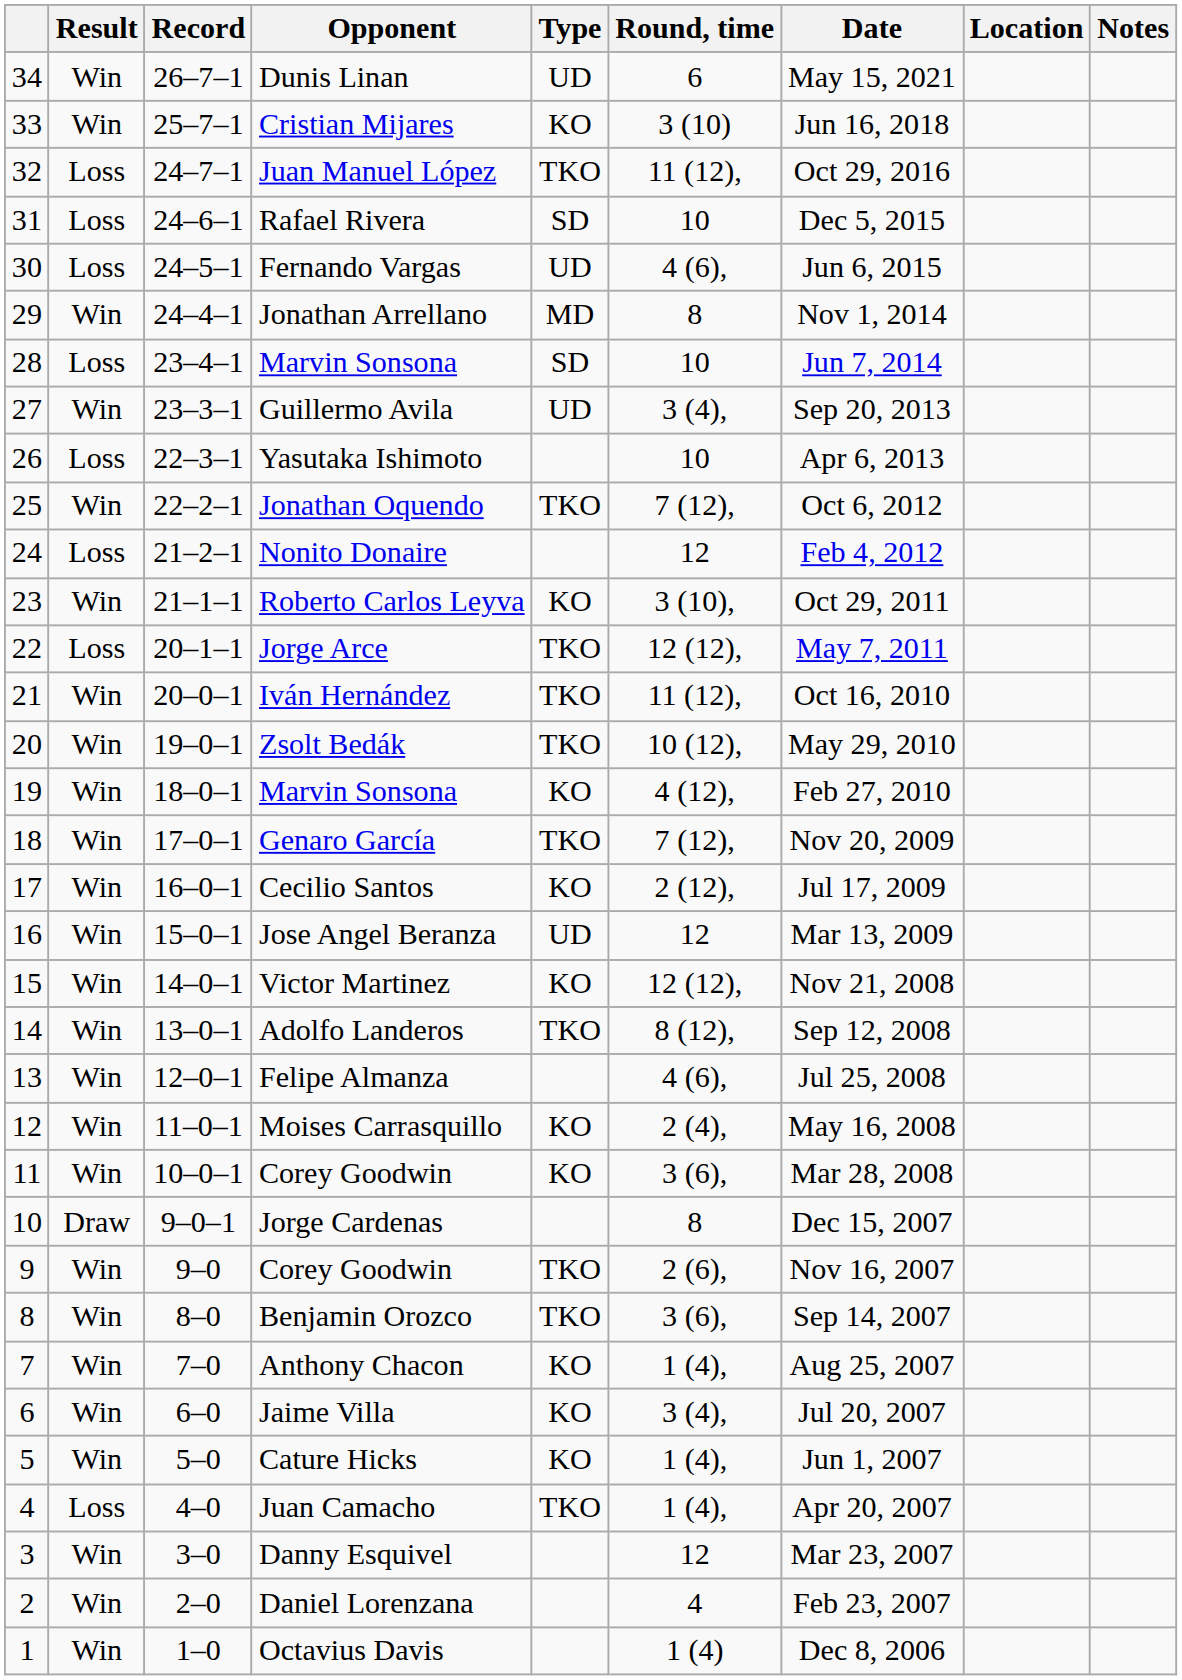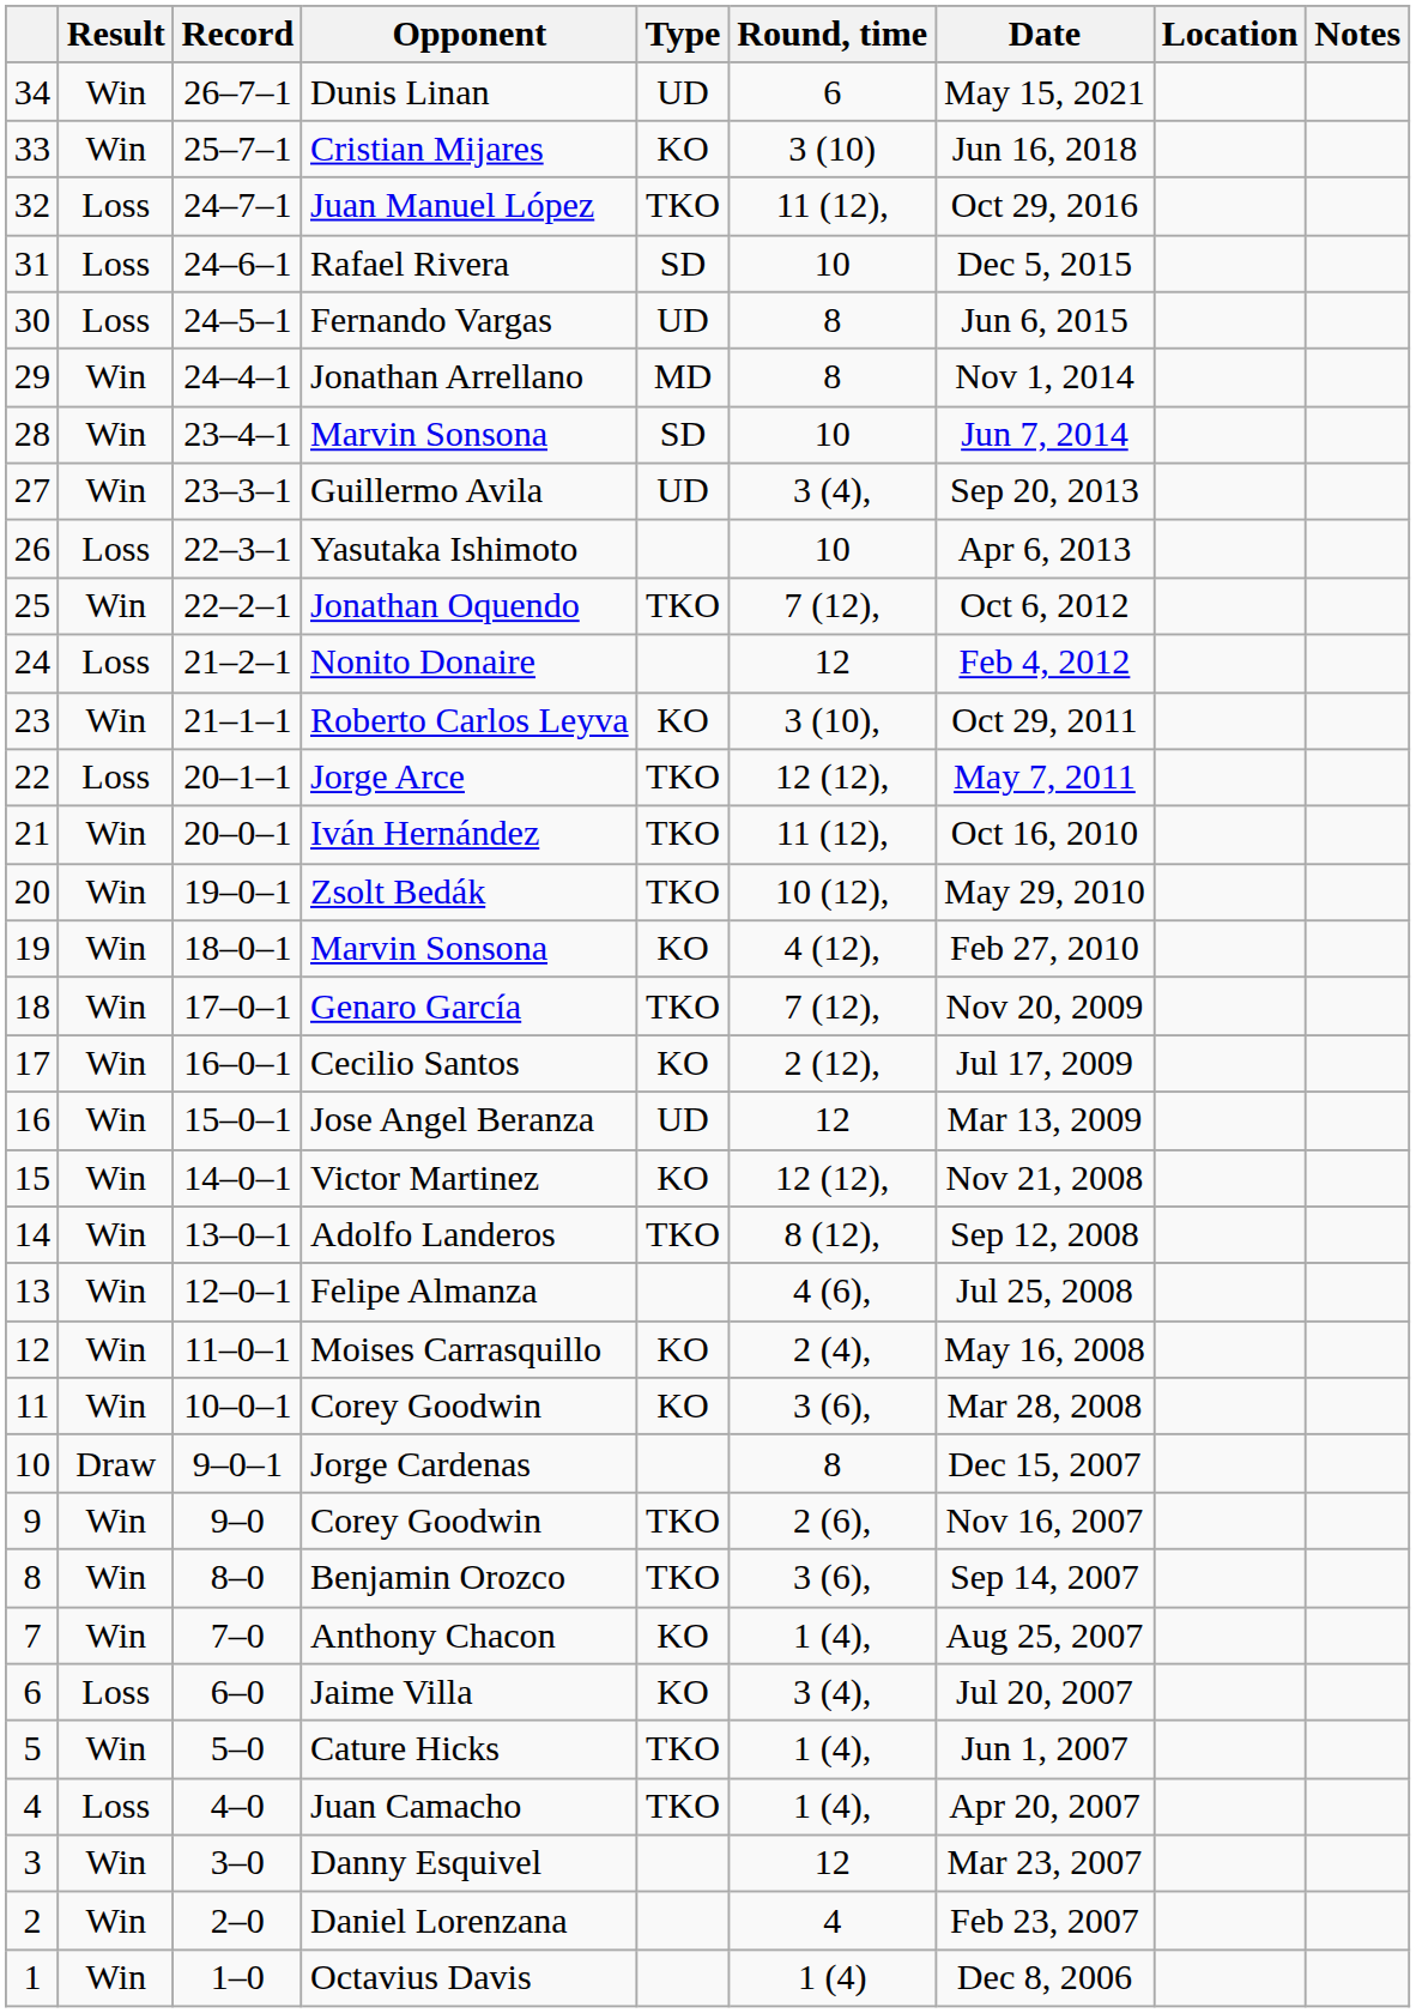Fernando Vargas | Round, time: 4 (6), -> 8
28 / Marvin Sonsona | Result: Loss -> Win
Jaime Villa | Result: Win -> Loss
Cature Hicks | Type: KO -> TKO
